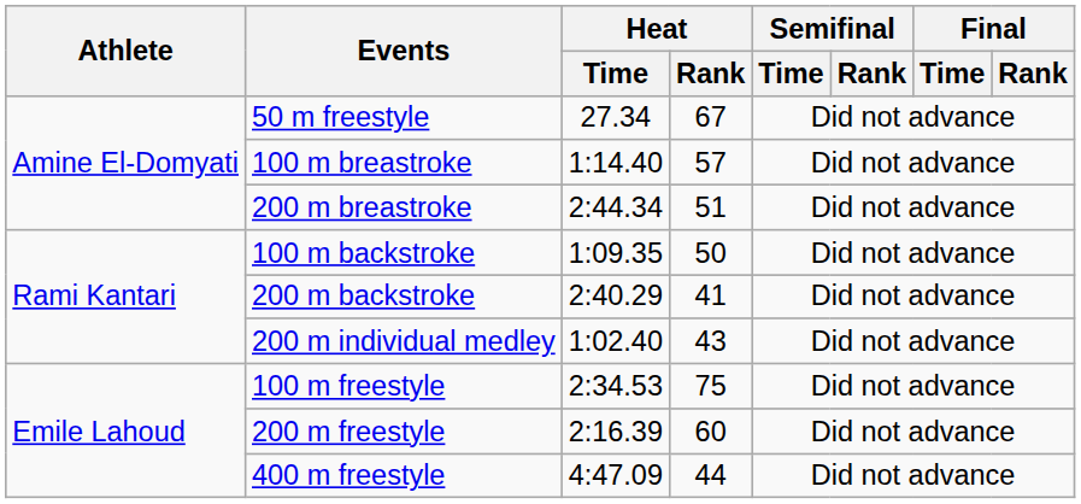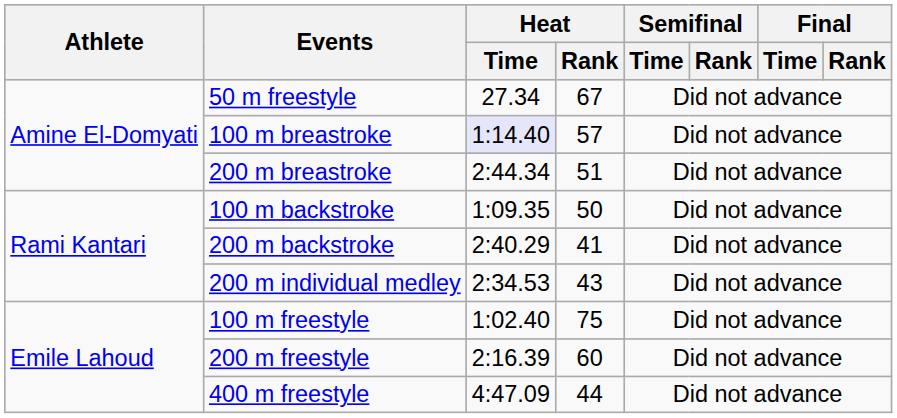100 m breastroke | Heat / Time: no background -> lavender background
200 m individual medley | Heat / Time: 1:02.40 -> 2:34.53
100 m freestyle | Heat / Time: 2:34.53 -> 1:02.40
